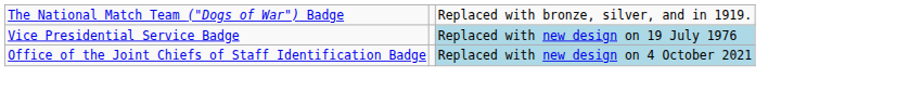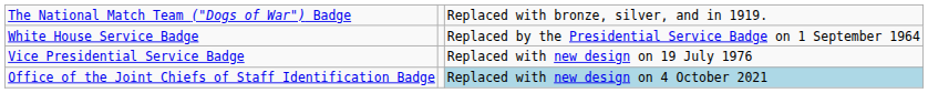+ row: White House Service Badge | Replaced by the Presidential Service Badge on 1 September 1964
Vice Presidential Service Badge | column 3: lightblue background -> no background
